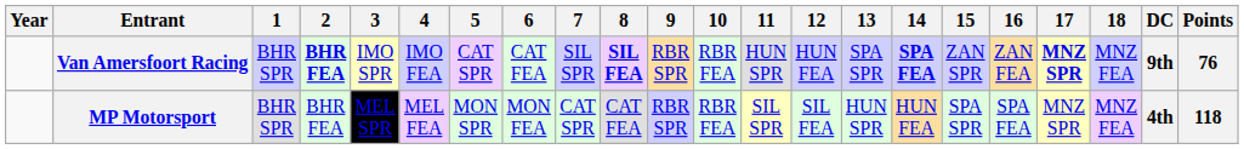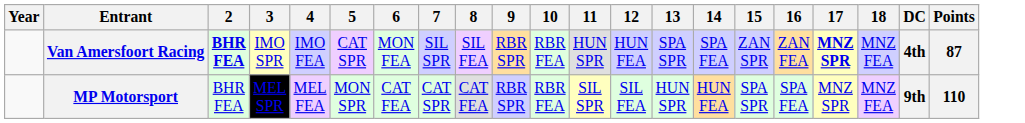- column: 1 | BHR SPR | BHR SPR
Van Amersfoort Racing | 6: CAT FEA -> MON FEA
Van Amersfoort Racing | 8: bold -> normal
Van Amersfoort Racing | 14: bold -> normal
Van Amersfoort Racing | DC: 9th -> 4th
Van Amersfoort Racing | Points: 76 -> 87
MP Motorsport | 6: MON FEA -> CAT FEA
MP Motorsport | DC: 4th -> 9th
MP Motorsport | Points: 118 -> 110
